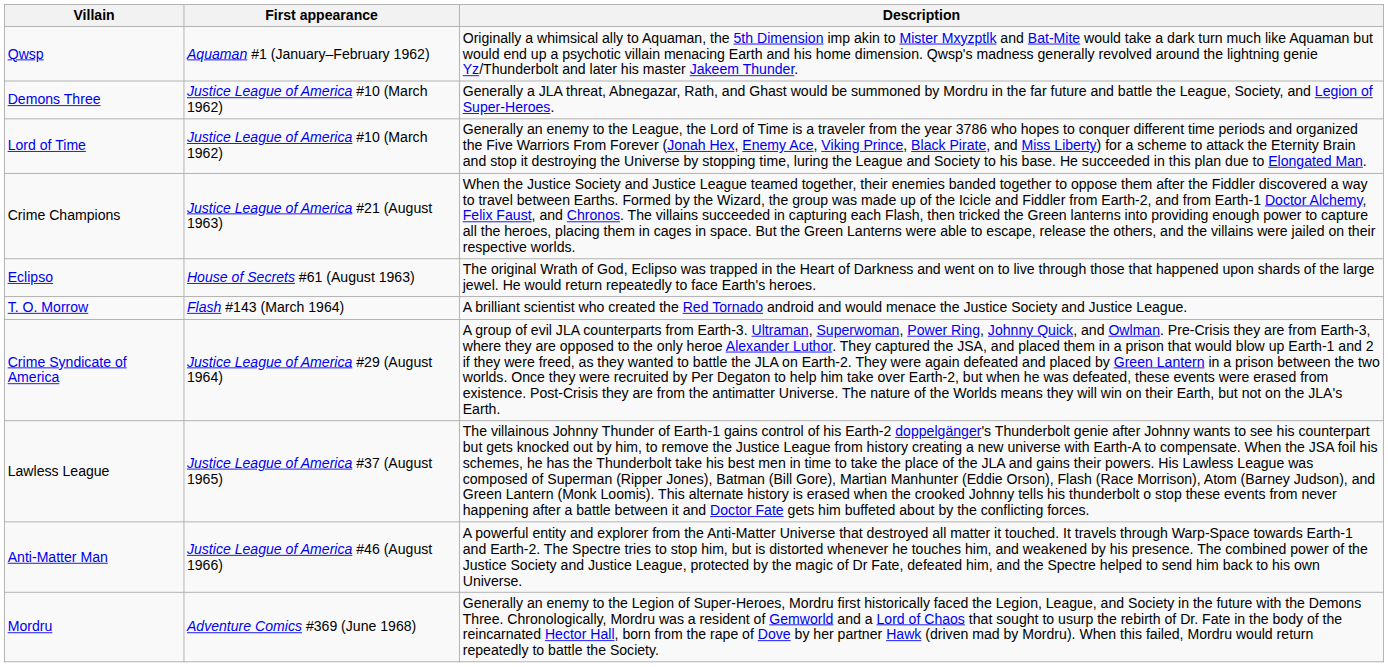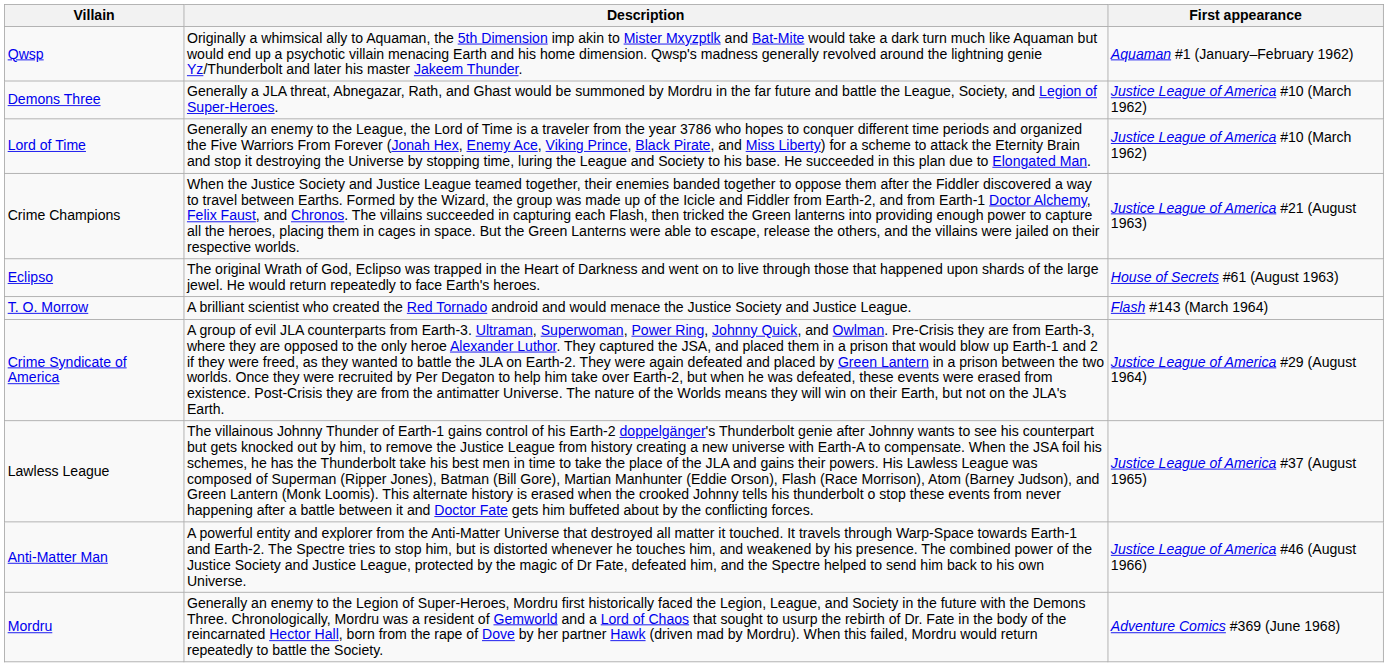columns swapped: First appearance <-> Description
